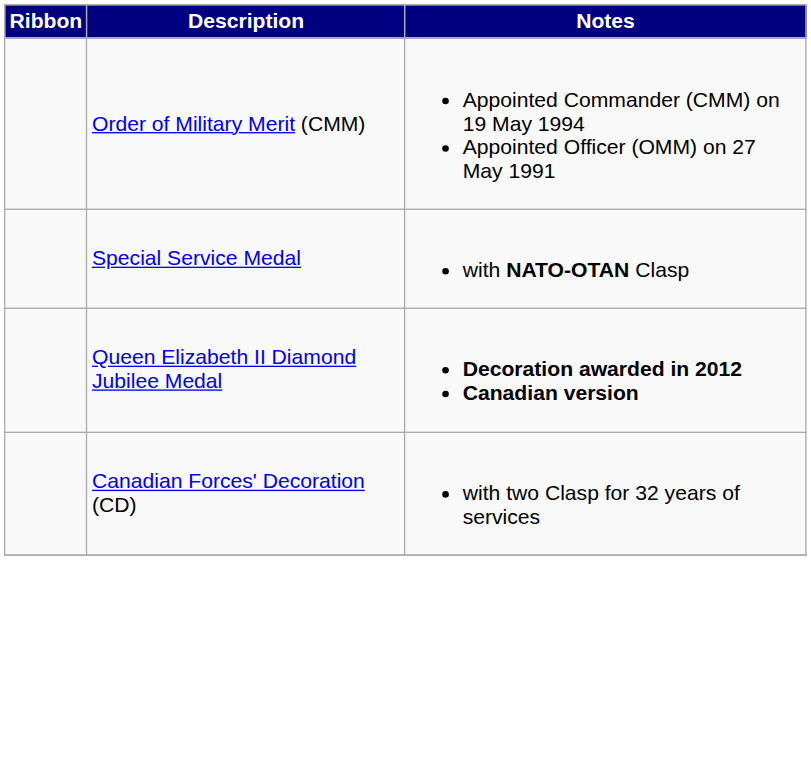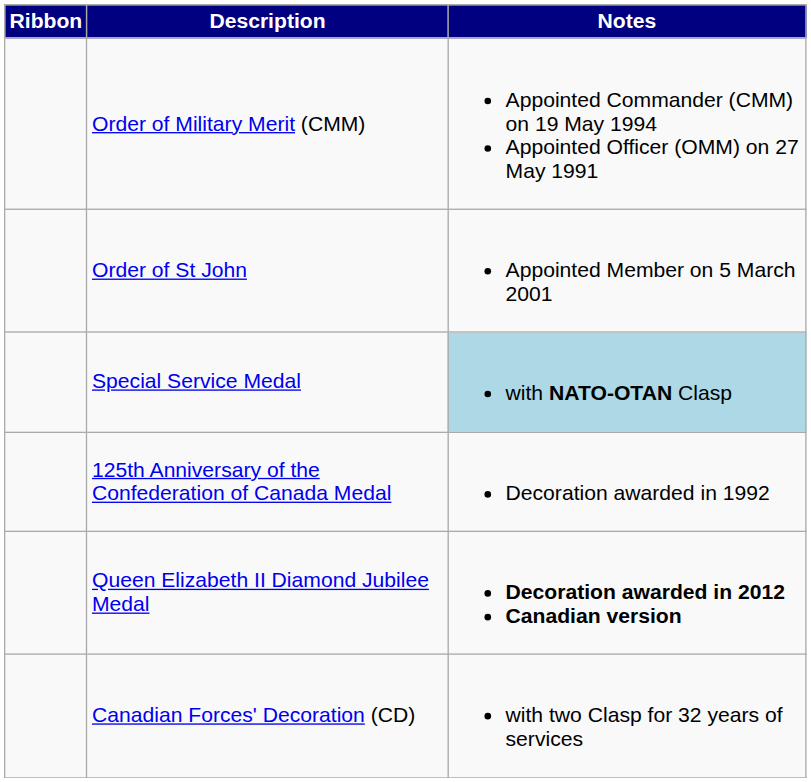+ row: Order of St John | Appointed Member on 5 March 2001
Special Service Medal | Notes: no background -> lightblue background
+ row: 125th Anniversary of the Confederation of Canada Medal | Decoration awarded in 1992
